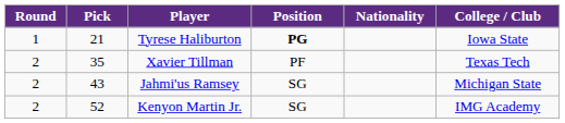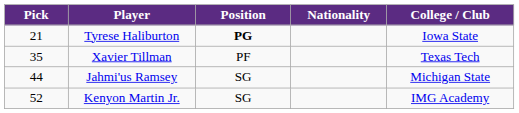- column: Round | 1 | 2 | 2 | 2
Jahmi'us Ramsey | Pick: 43 -> 44
